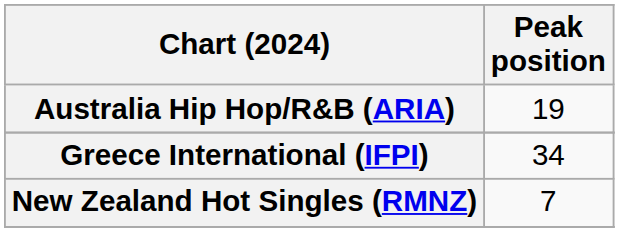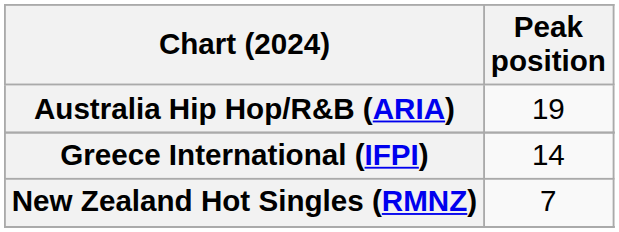Greece International (IFPI) | Peak position: 34 -> 14
